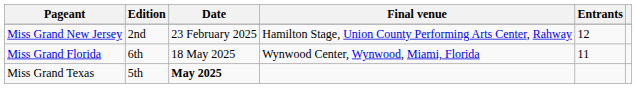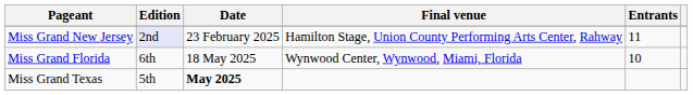Miss Grand New Jersey | Edition: no background -> lavender background
Miss Grand New Jersey | Entrants: 12 -> 11
Miss Grand Florida | Entrants: 11 -> 10
